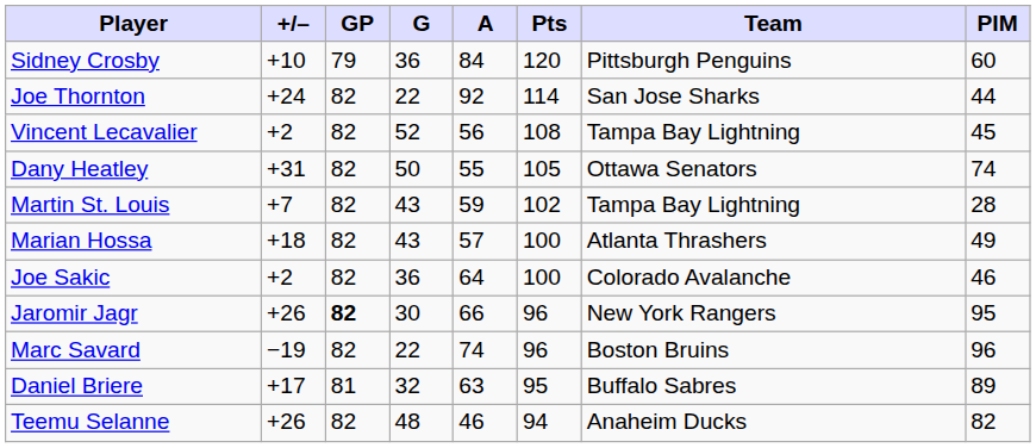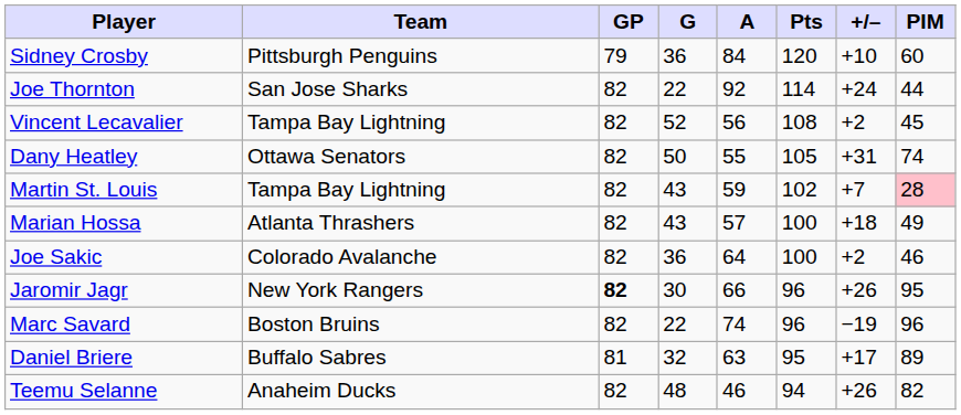columns swapped: Team <-> +/–
Martin St. Louis | PIM: no background -> pink background
